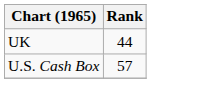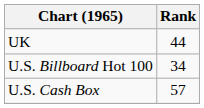+ row: U.S. Billboard Hot 100 | 34
